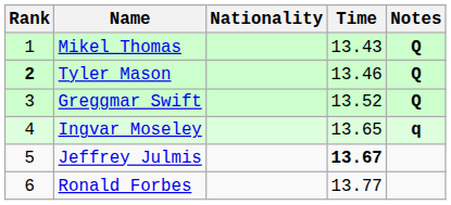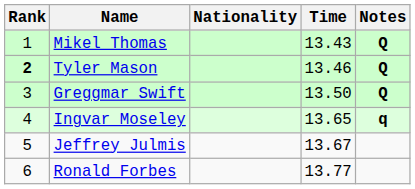Greggmar Swift | Time: 13.52 -> 13.50
Jeffrey Julmis | Time: bold -> normal
